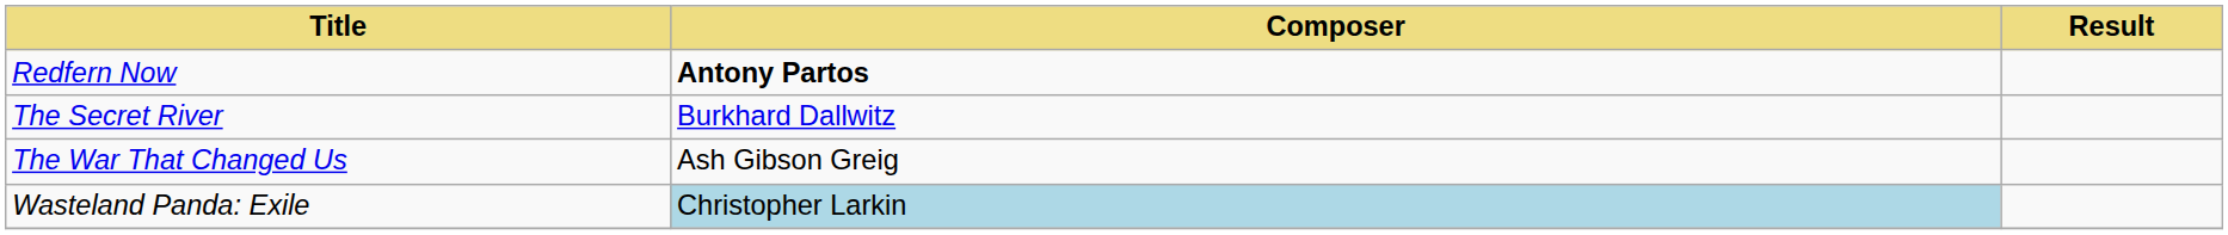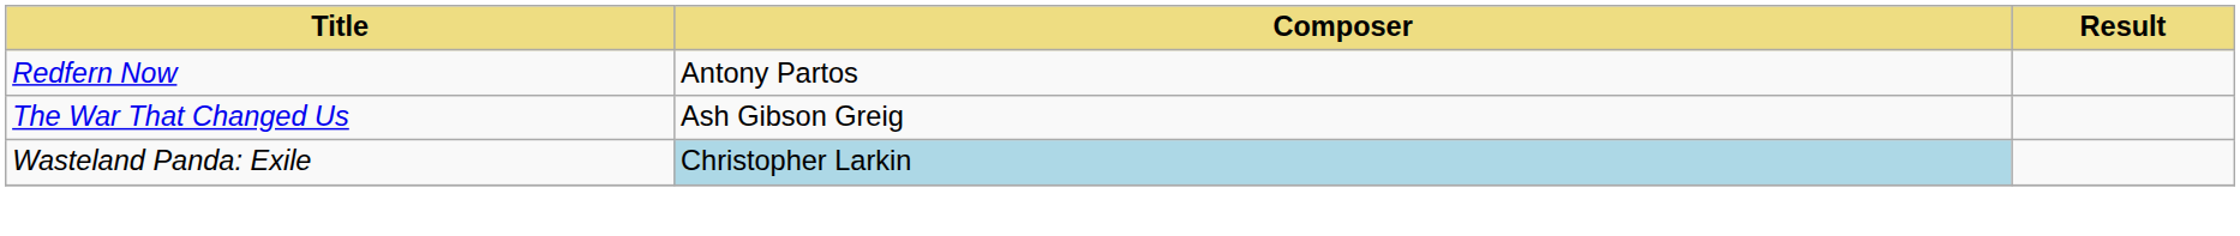Redfern Now | Composer: bold -> normal
- row: The Secret River | Burkhard Dallwitz
